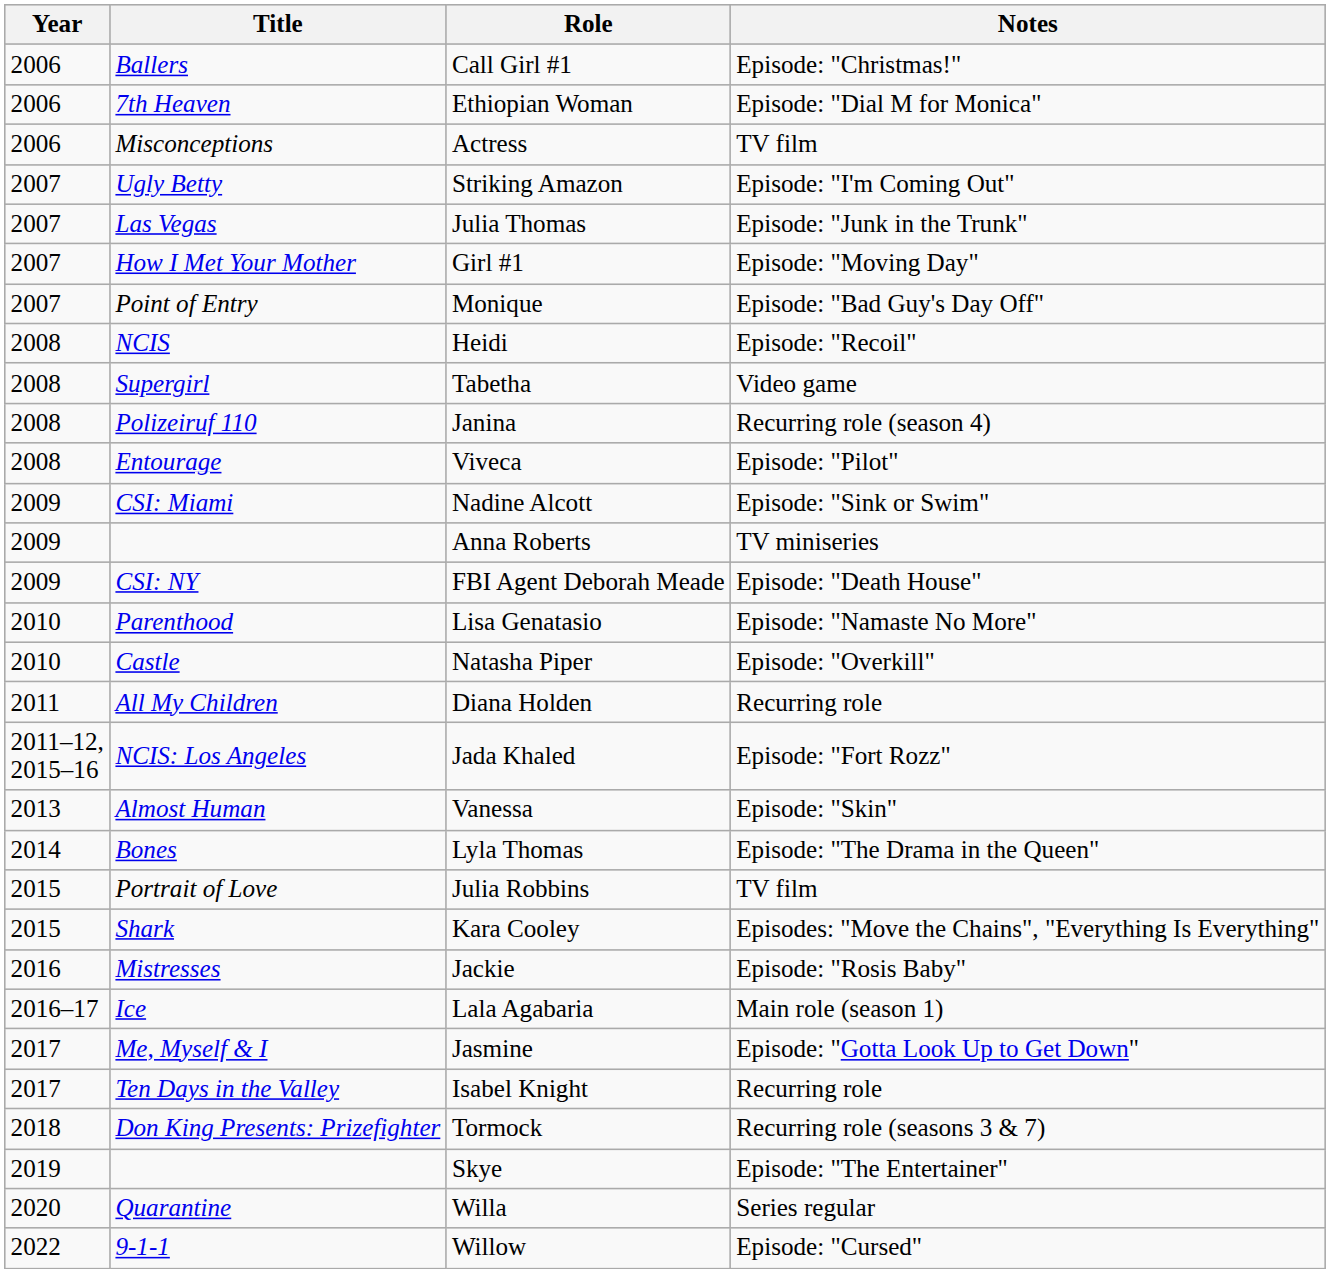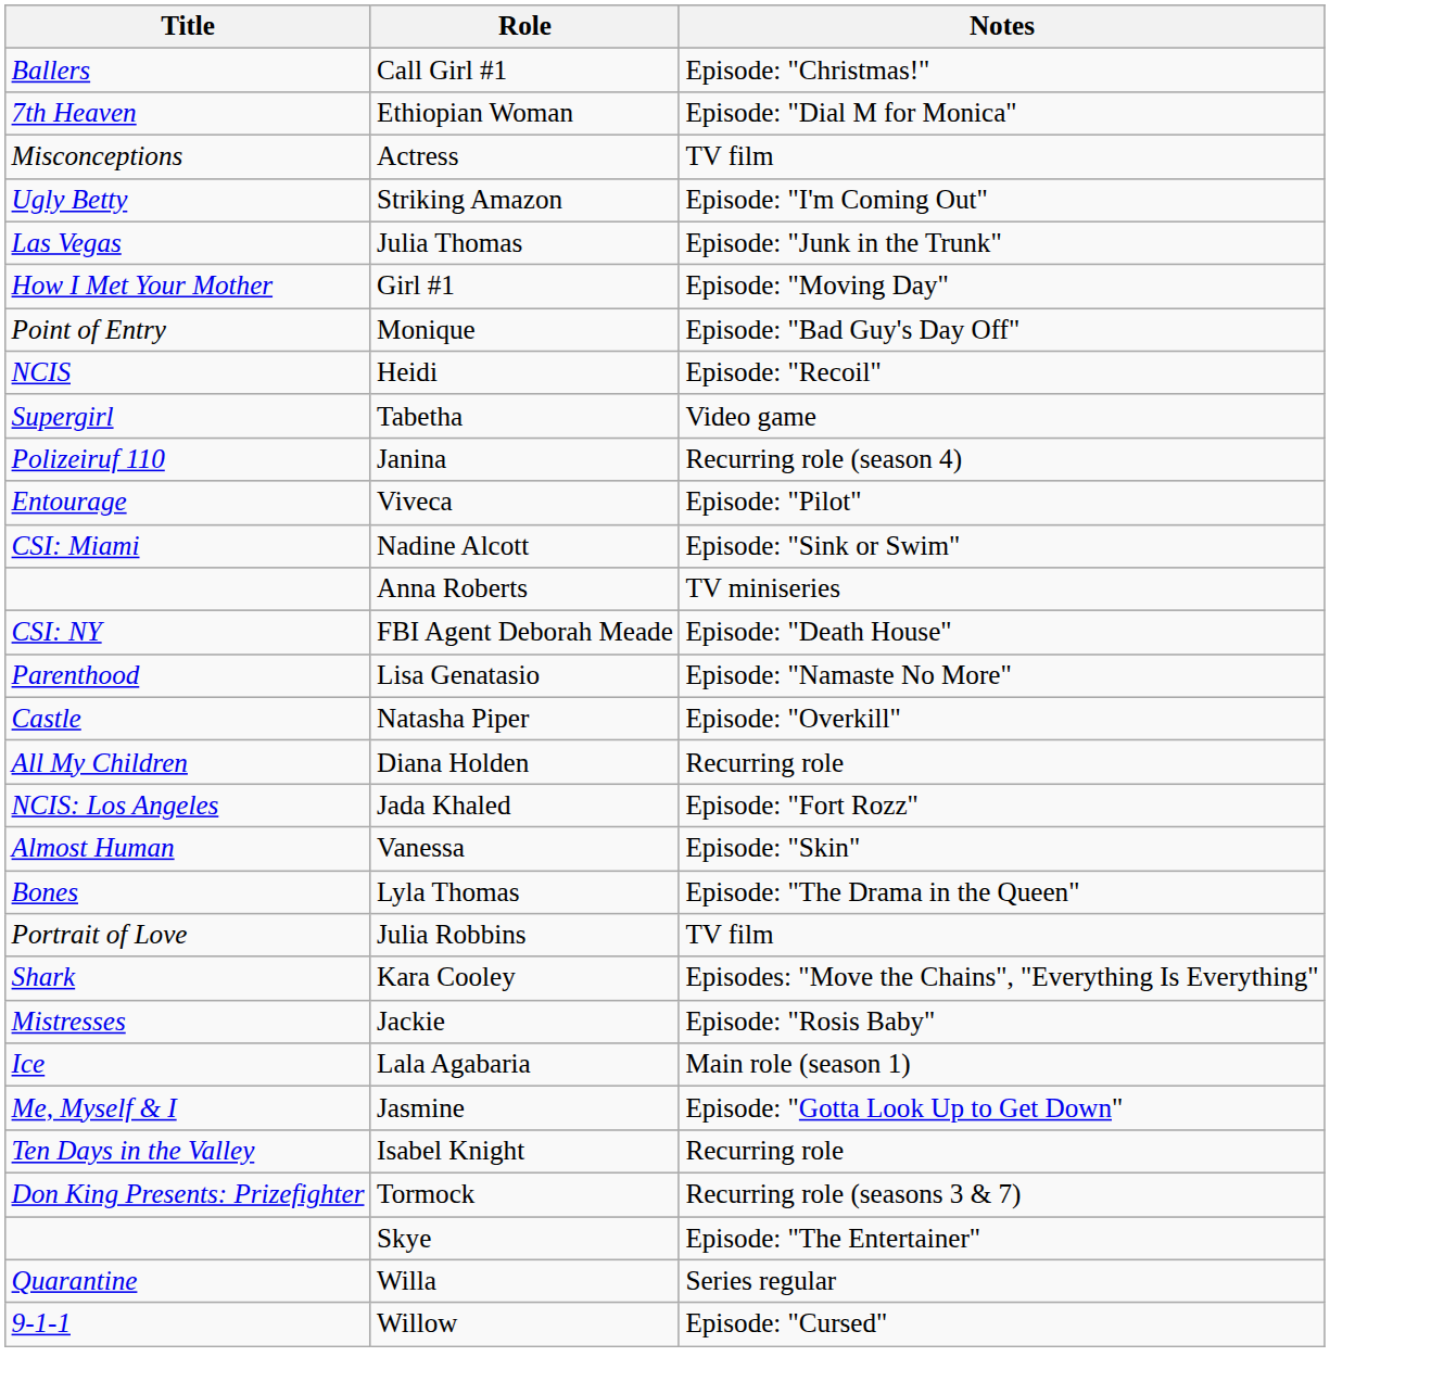- column: Year | 2006 | 2006 | 2006 | 2007 | 2007 | 2007 | 2007 | 2008 | 2008 | 2008 | 2008 | 2009 | 2009 | 2009 | 2010 | 2010 | 2011 | 2011–12, 2015–16 | 2013 | 2014 | 2015 | 2015 | 2016 | 2016–17 | 2017 | 2017 | 2018 | 2019 | 2020 | 2022
